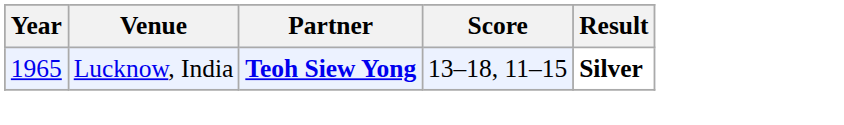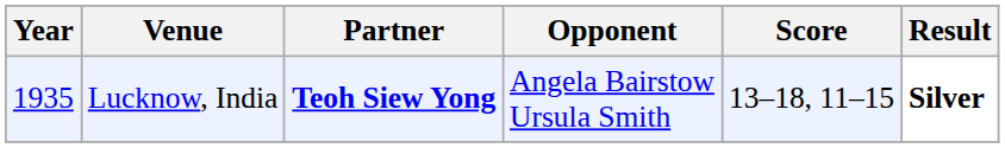+ column: Opponent | Angela Bairstow Ursula Smith
Lucknow, India | Year: 1965 -> 1935
